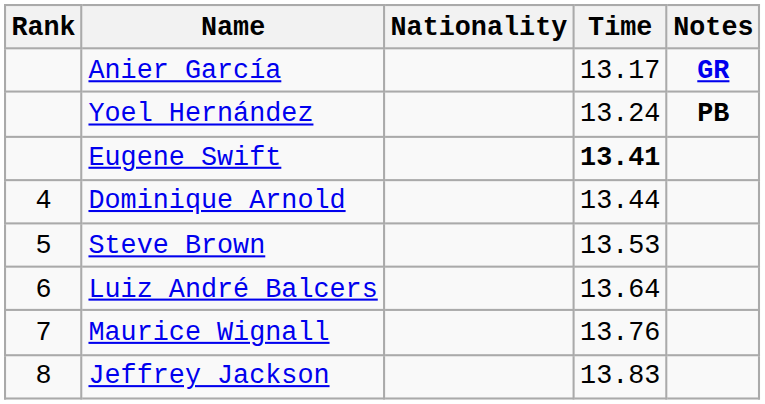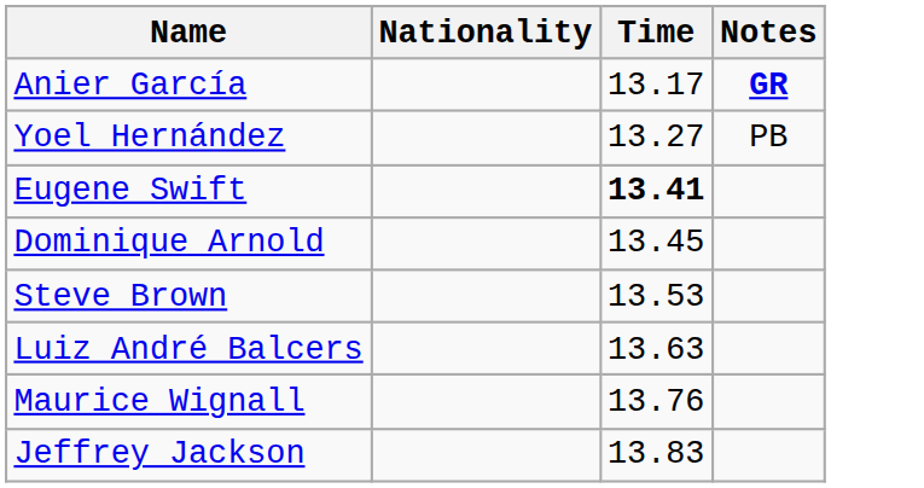- column: Rank | 4 | 5 | 6 | 7 | 8
Yoel Hernández | Time: 13.24 -> 13.27
Yoel Hernández | Notes: bold -> normal
Dominique Arnold | Time: 13.44 -> 13.45
Luiz André Balcers | Time: 13.64 -> 13.63
